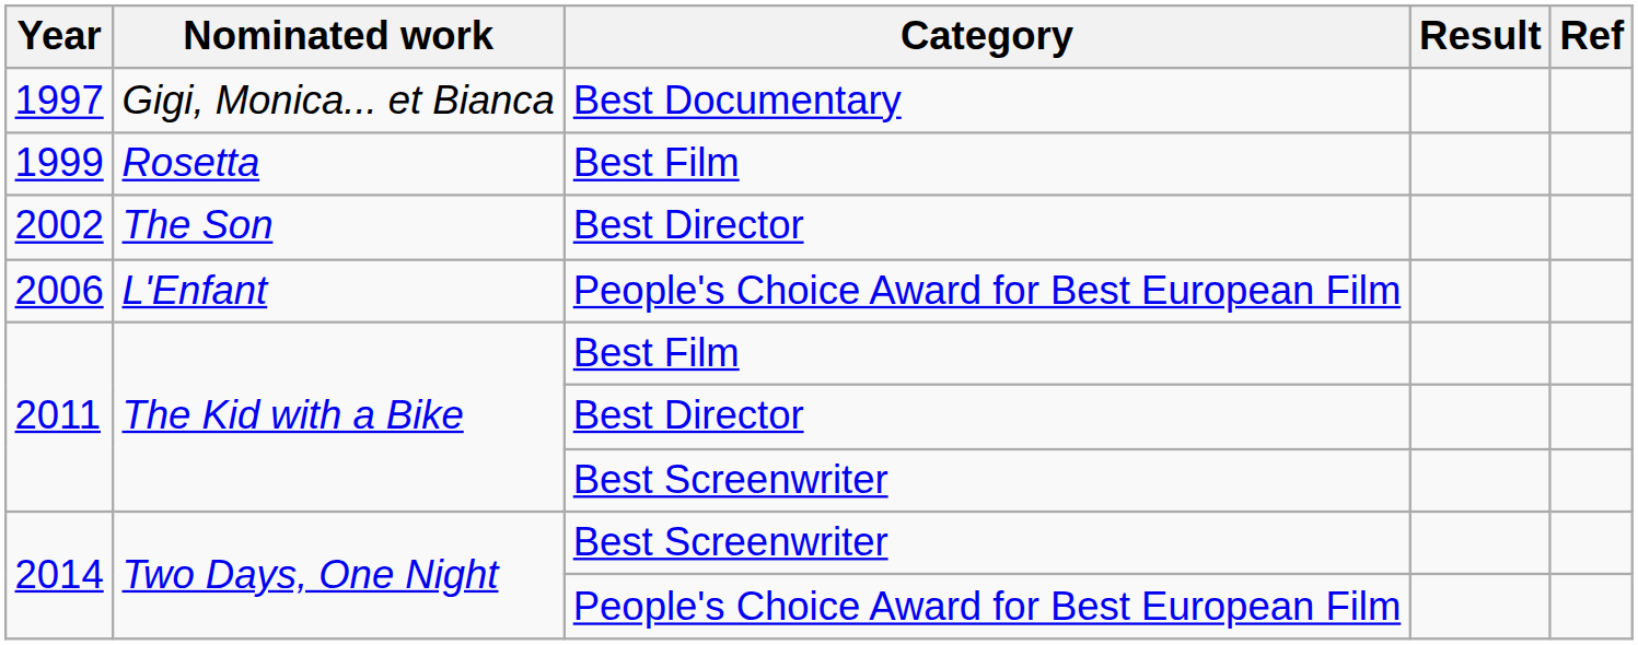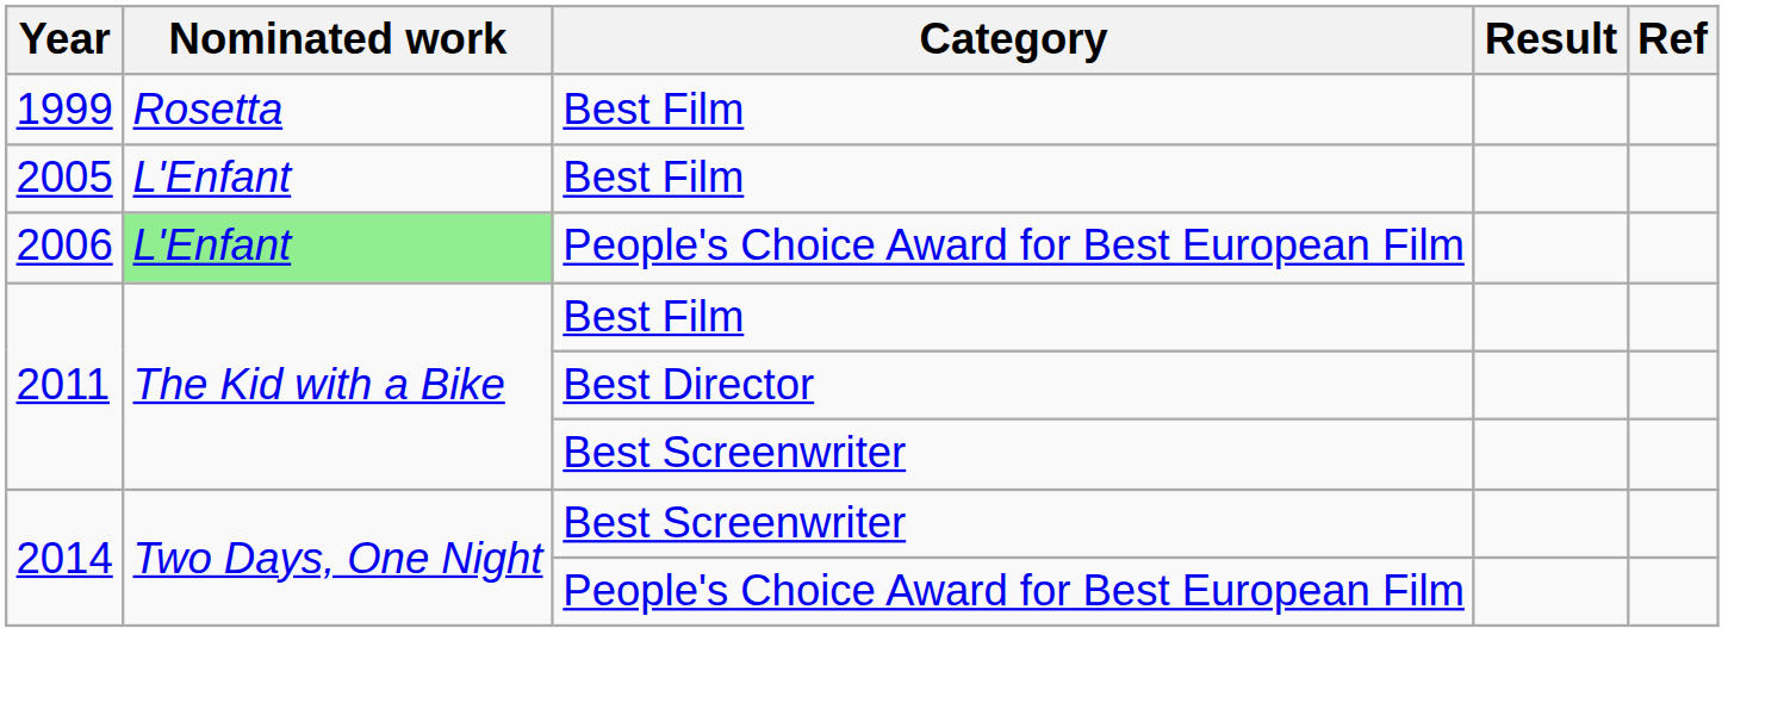- row: 1997 | Gigi, Monica... et Bianca | Best Documentary
- row: 2002 | The Son | Best Director
+ row: 2005 | L'Enfant | Best Film
2006 | Nominated work: no background -> lightgreen background
